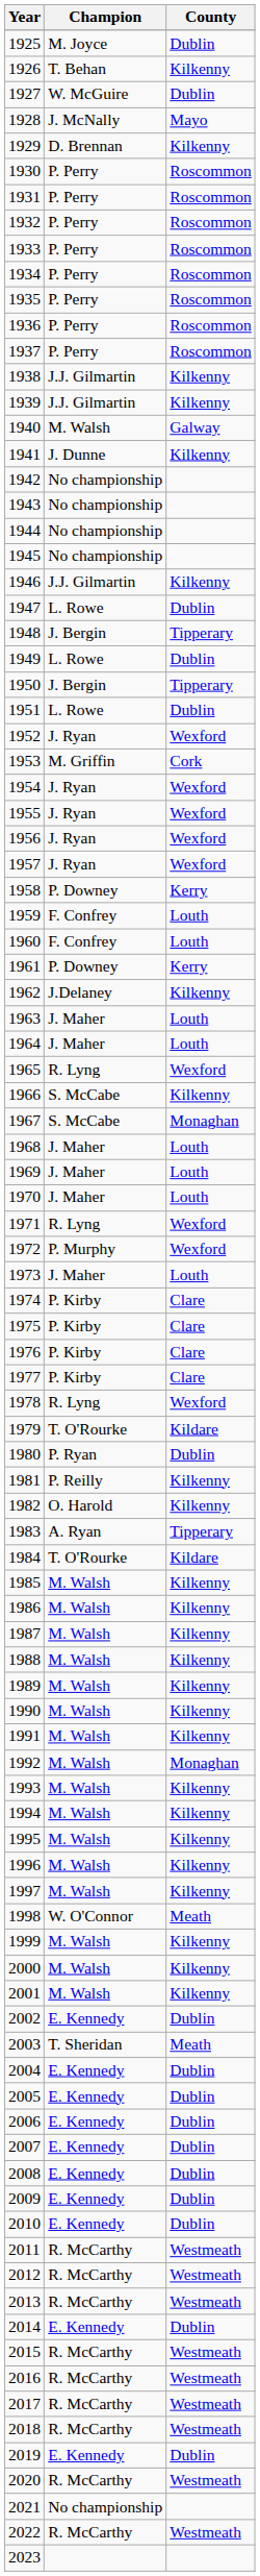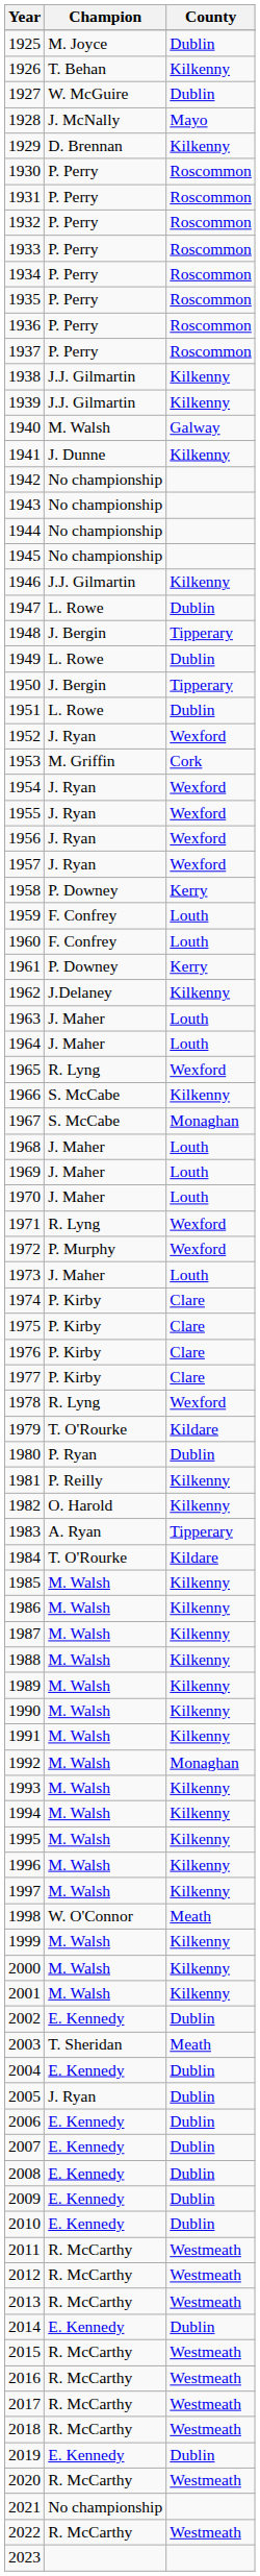2005 | Champion: E. Kennedy -> J. Ryan
